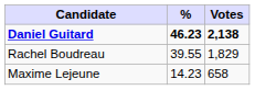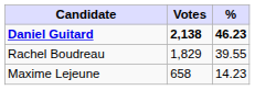columns swapped: Votes <-> %
